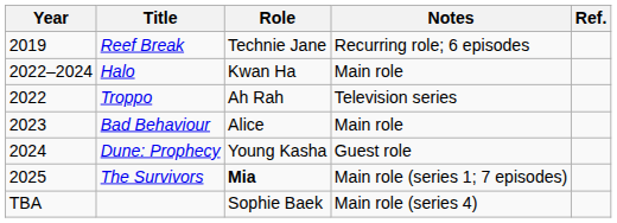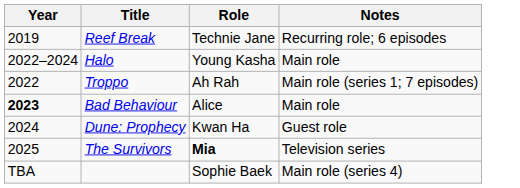- column: Ref.
Halo | Role: Kwan Ha -> Young Kasha
Troppo | Notes: Television series -> Main role (series 1; 7 episodes)
Bad Behaviour | Year: normal -> bold
Dune: Prophecy | Role: Young Kasha -> Kwan Ha
The Survivors | Notes: Main role (series 1; 7 episodes) -> Television series
